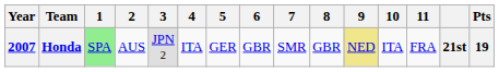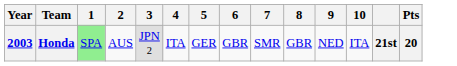- column: 11 | FRA
Honda | Year: 2007 -> 2003
Honda | 9: khaki background -> no background
Honda | Pts: 19 -> 20
